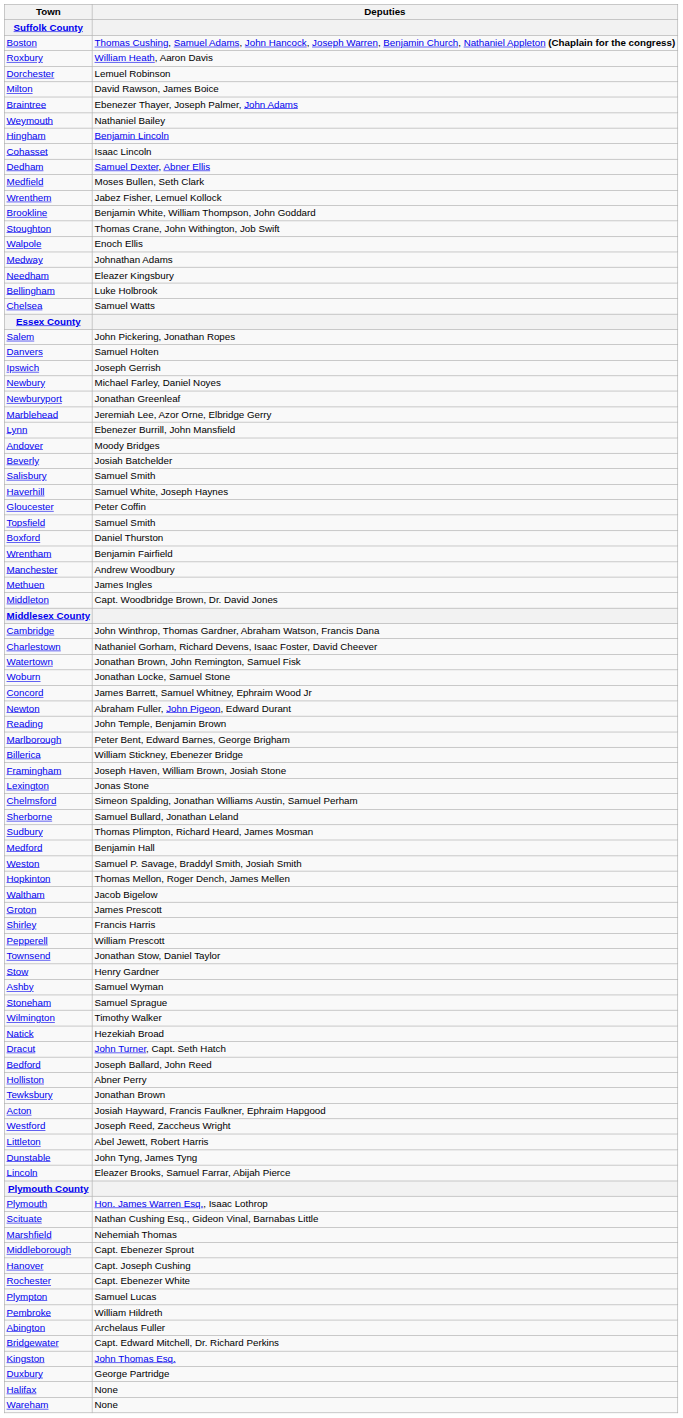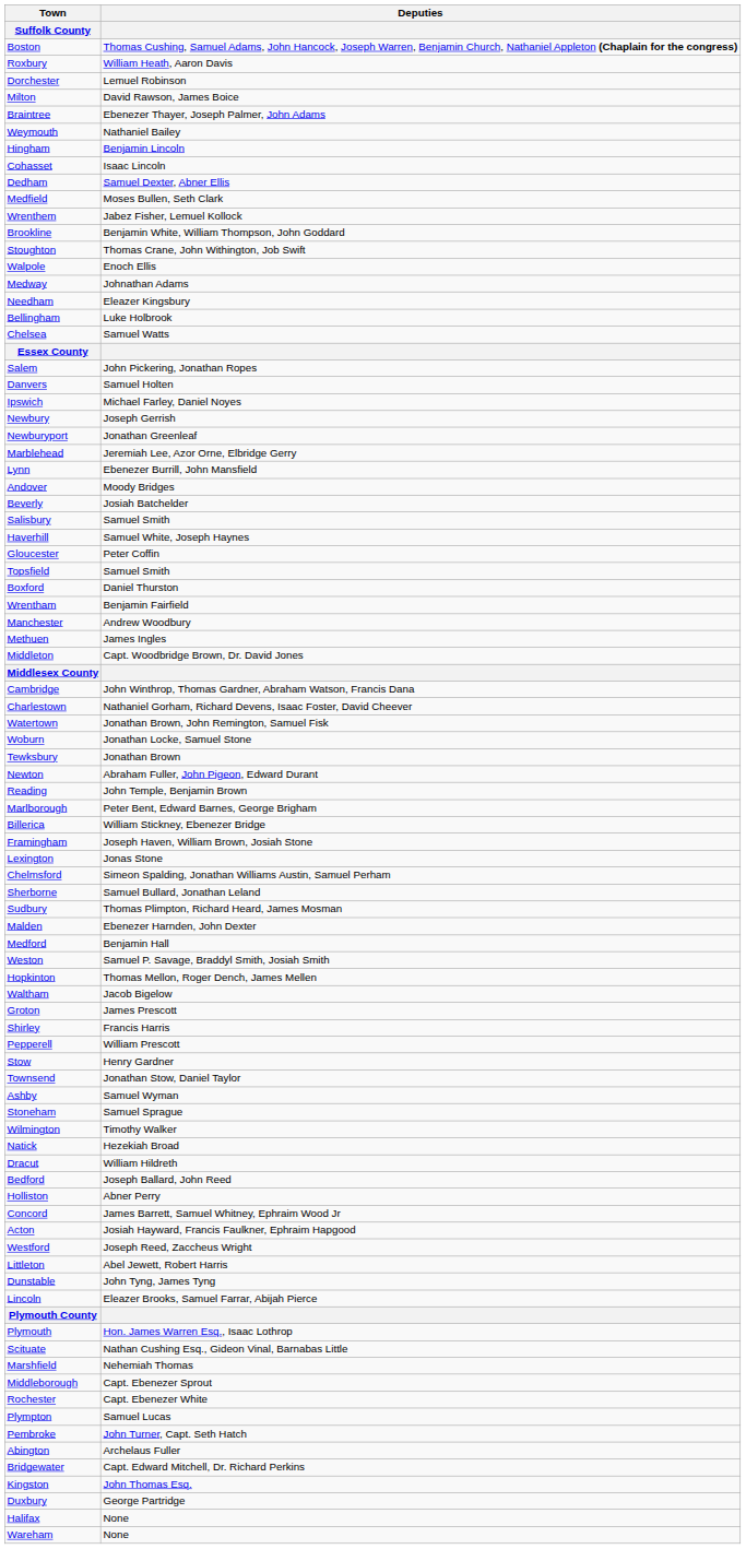Ipswich | Deputies: Joseph Gerrish -> Michael Farley, Daniel Noyes
Newbury | Deputies: Michael Farley, Daniel Noyes -> Joseph Gerrish
rows swapped: Concord <-> Tewksbury
+ row: Malden | Ebenezer Harnden, John Dexter
rows swapped: Stow <-> Townsend
Dracut | Deputies: John Turner, Capt. Seth Hatch -> William Hildreth
- row: Hanover | Capt. Joseph Cushing
Pembroke | Deputies: William Hildreth -> John Turner, Capt. Seth Hatch
